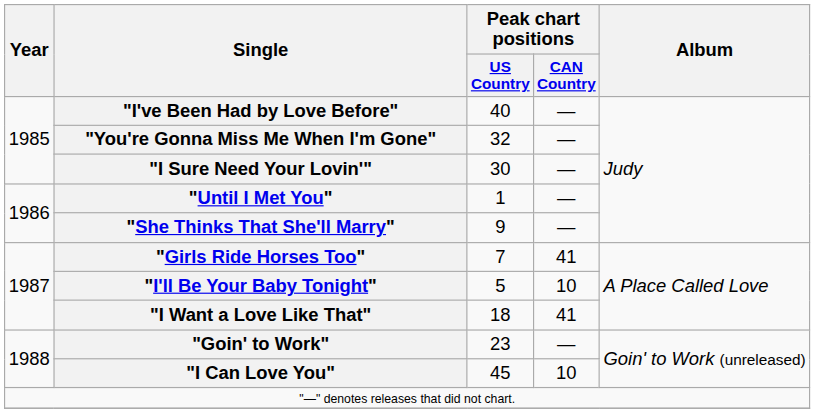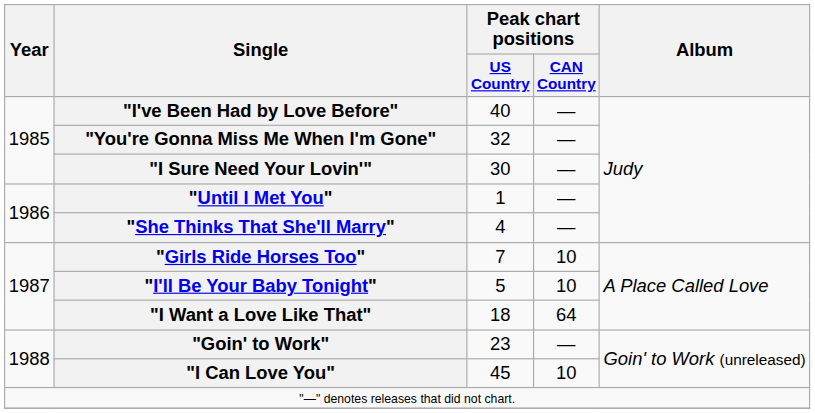"She Thinks That She'll Marry" | Peak chart positions / US Country: 9 -> 4
"Girls Ride Horses Too" | Peak chart positions / CAN Country: 41 -> 10
"I Want a Love Like That" | Peak chart positions / CAN Country: 41 -> 64
